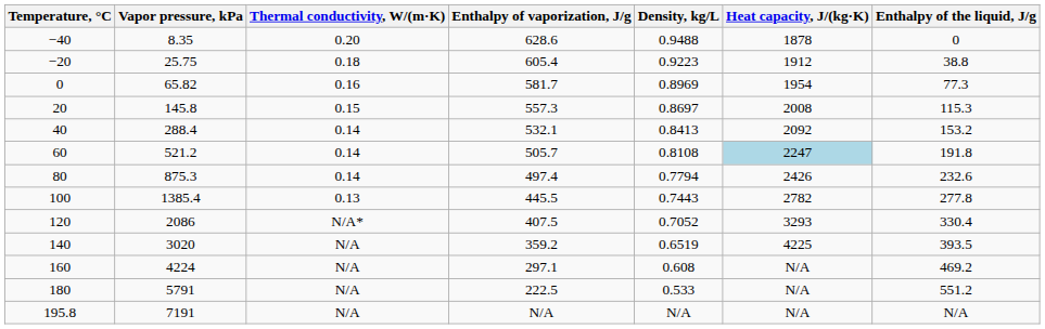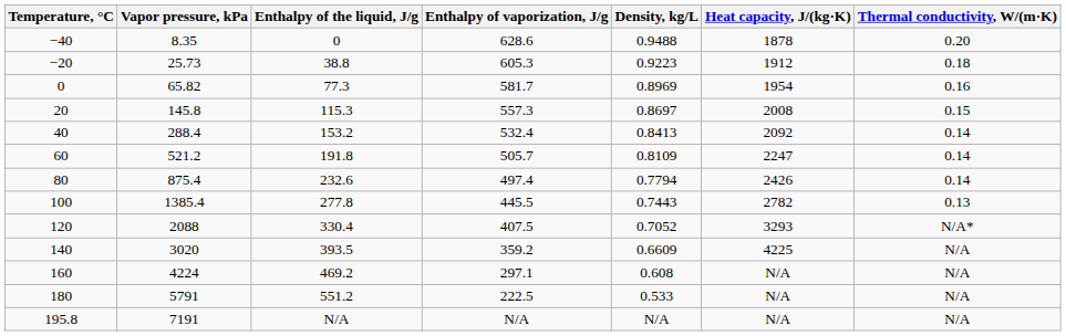columns swapped: Enthalpy of the liquid, J/g <-> Thermal conductivity, W/(m·K)
−20 | Vapor pressure, kPa: 25.75 -> 25.73
−20 | Enthalpy of vaporization, J/g: 605.4 -> 605.3
40 | Enthalpy of vaporization, J/g: 532.1 -> 532.4
60 | Density, kg/L: 0.8108 -> 0.8109
60 | Heat capacity, J/(kg·K): lightblue background -> no background
80 | Vapor pressure, kPa: 875.3 -> 875.4
120 | Vapor pressure, kPa: 2086 -> 2088
140 | Density, kg/L: 0.6519 -> 0.6609
